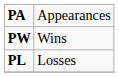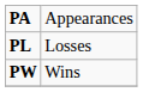rows swapped: PW <-> PL
